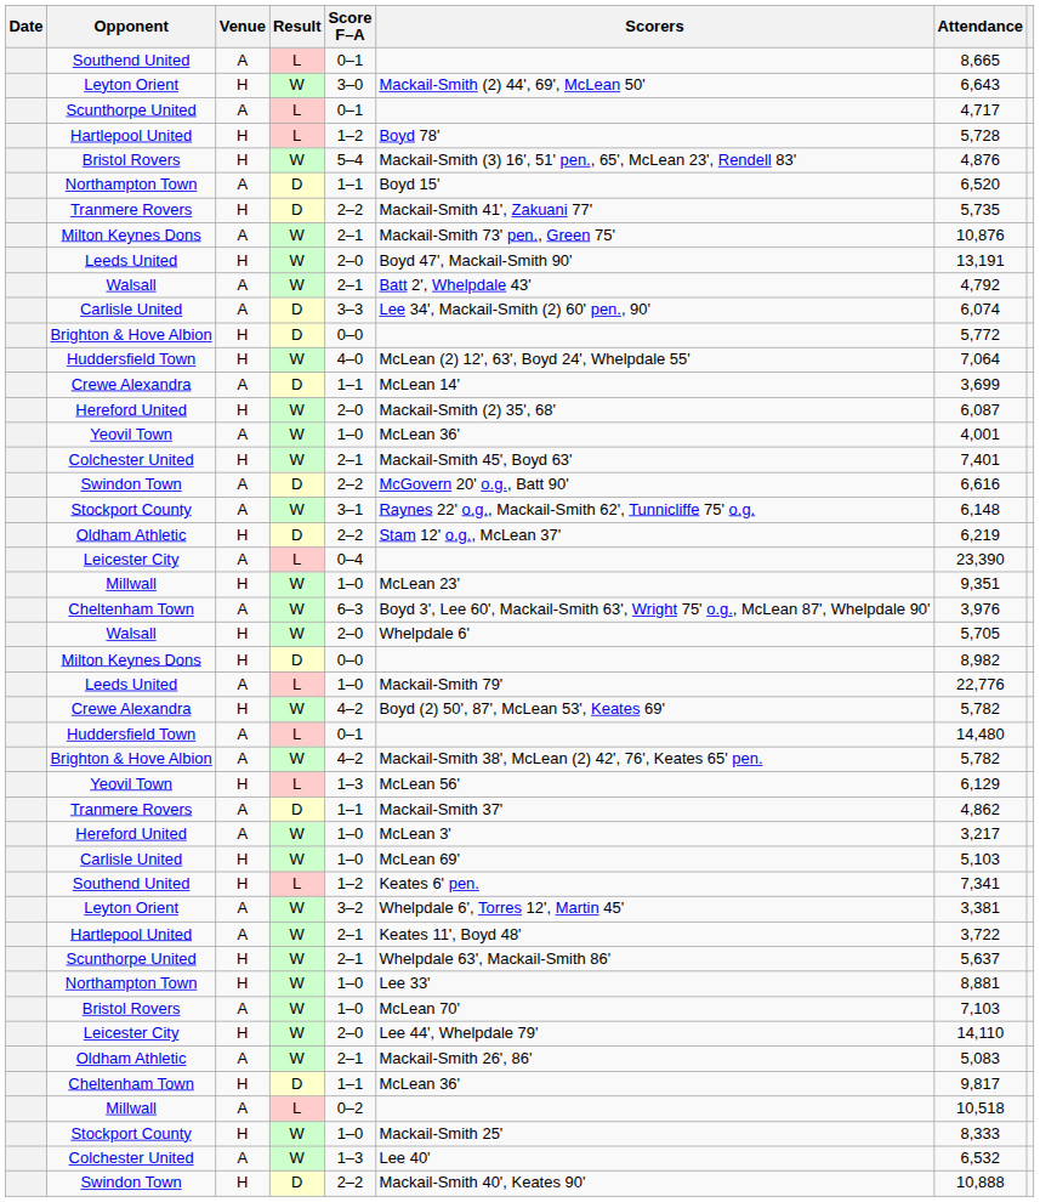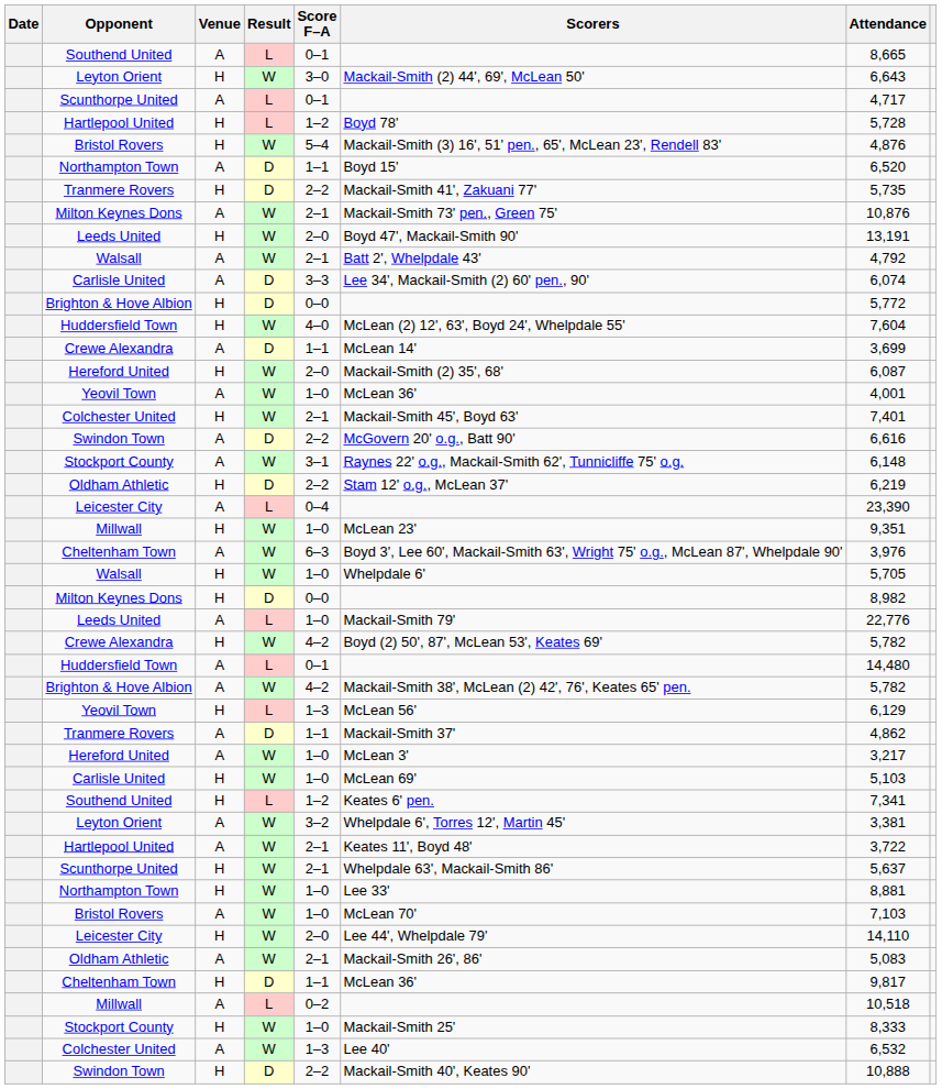Huddersfield Town / H | Attendance: 7,064 -> 7,604
Walsall / H | Score F–A: 2–0 -> 1–0
